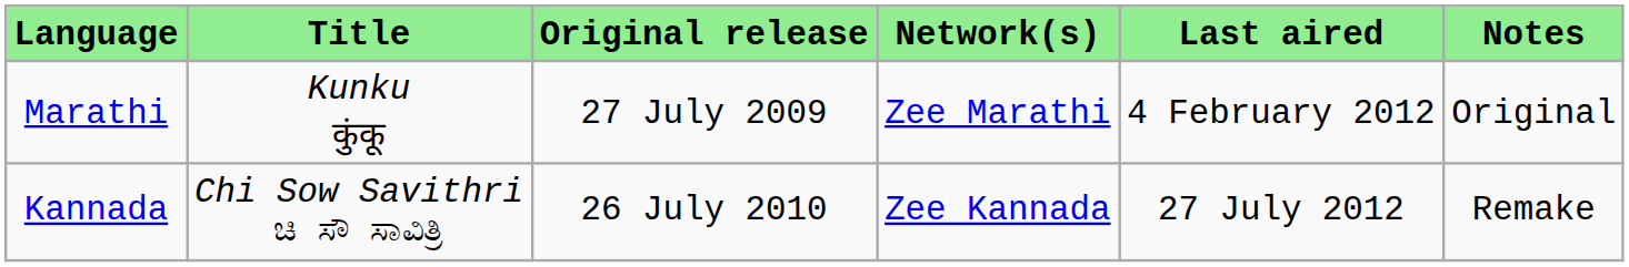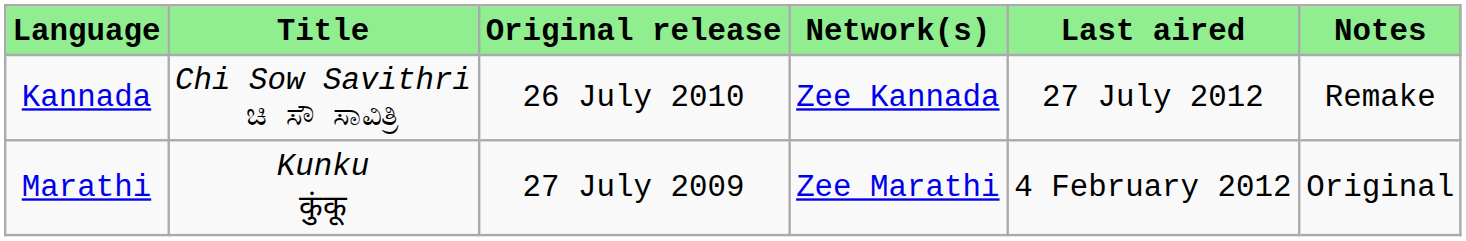rows swapped: Marathi <-> Kannada
